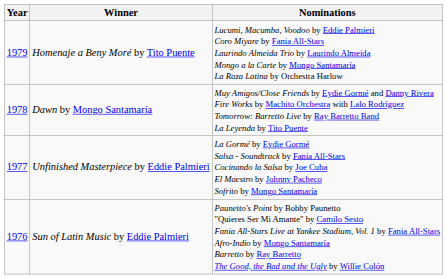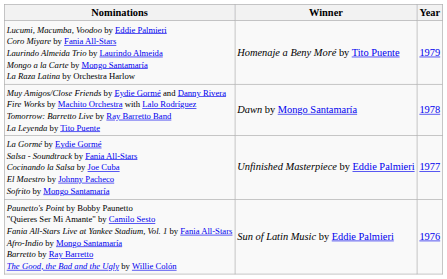columns swapped: Year <-> Nominations
